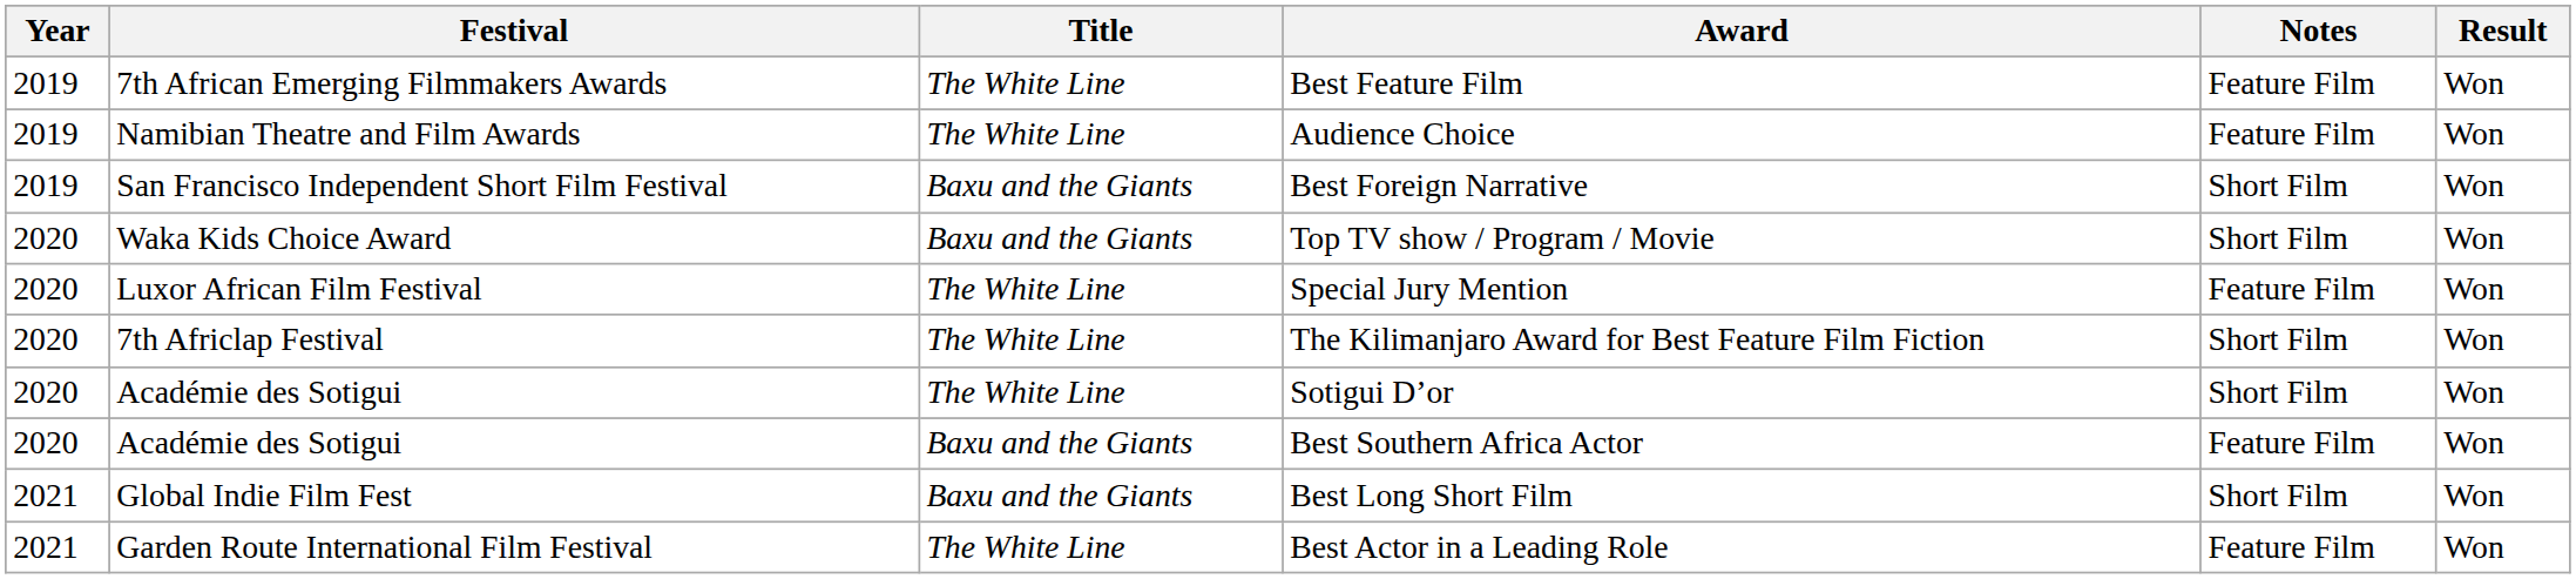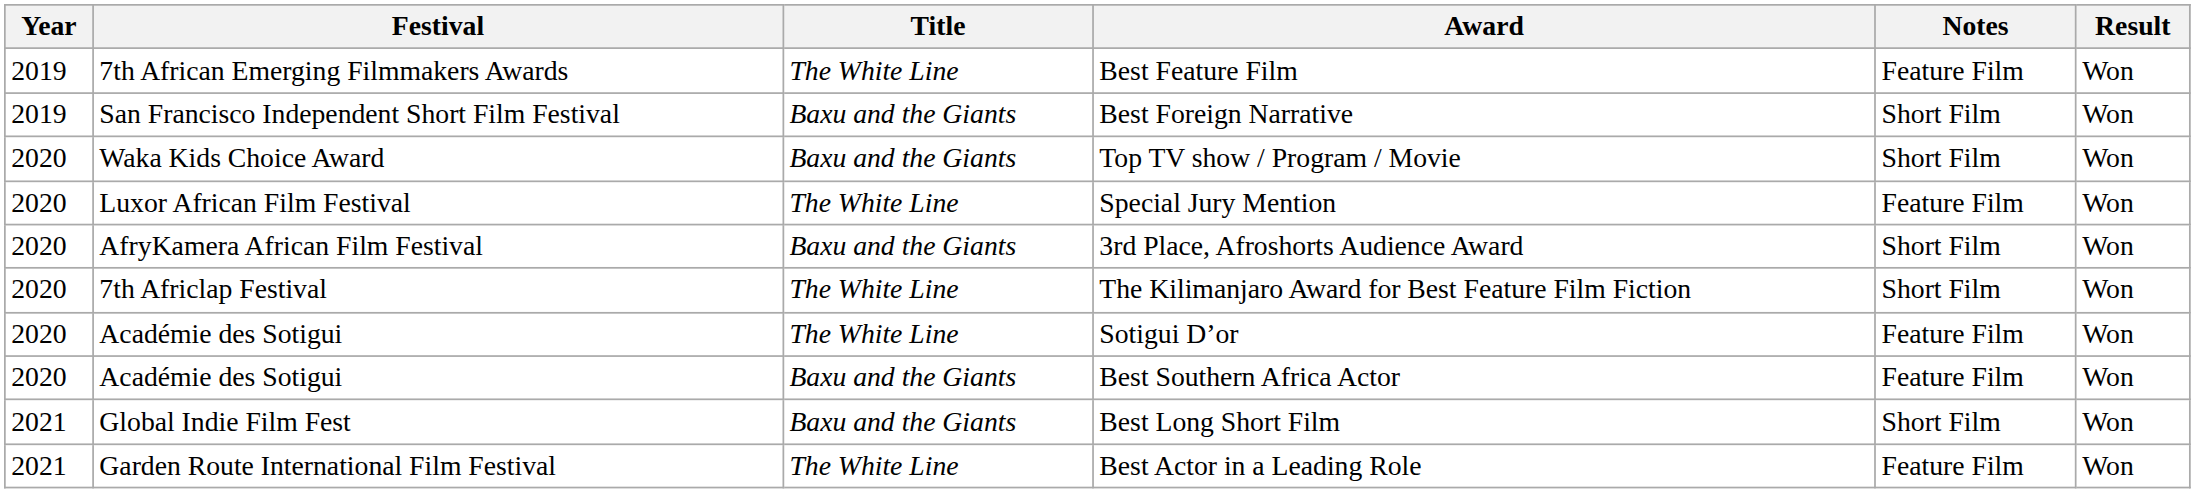- row: 2019 | Namibian Theatre and Film Awards | The White Line | Audience Choice | Feature Film | Won
+ row: 2020 | AfryKamera African Film Festival | Baxu and the Giants | 3rd Place, Afroshorts Audience Award | Short Film | Won
Sotigui D’or | Notes: Short Film -> Feature Film
